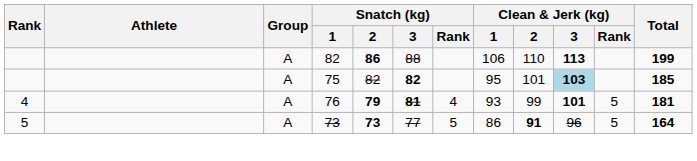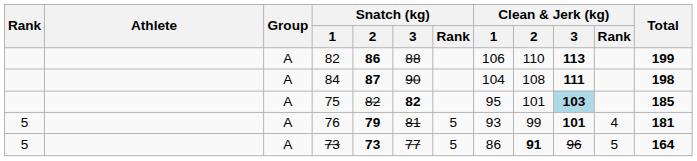+ row: A | 84 | 87 | 90 | 104 | 108 | 111 | 198
76 | Rank: 4 -> 5
76 | Snatch (kg) / 3: bold -> normal
76 | Snatch (kg) / Rank: 4 -> 5
76 | Clean & Jerk (kg) / Rank: 5 -> 4
